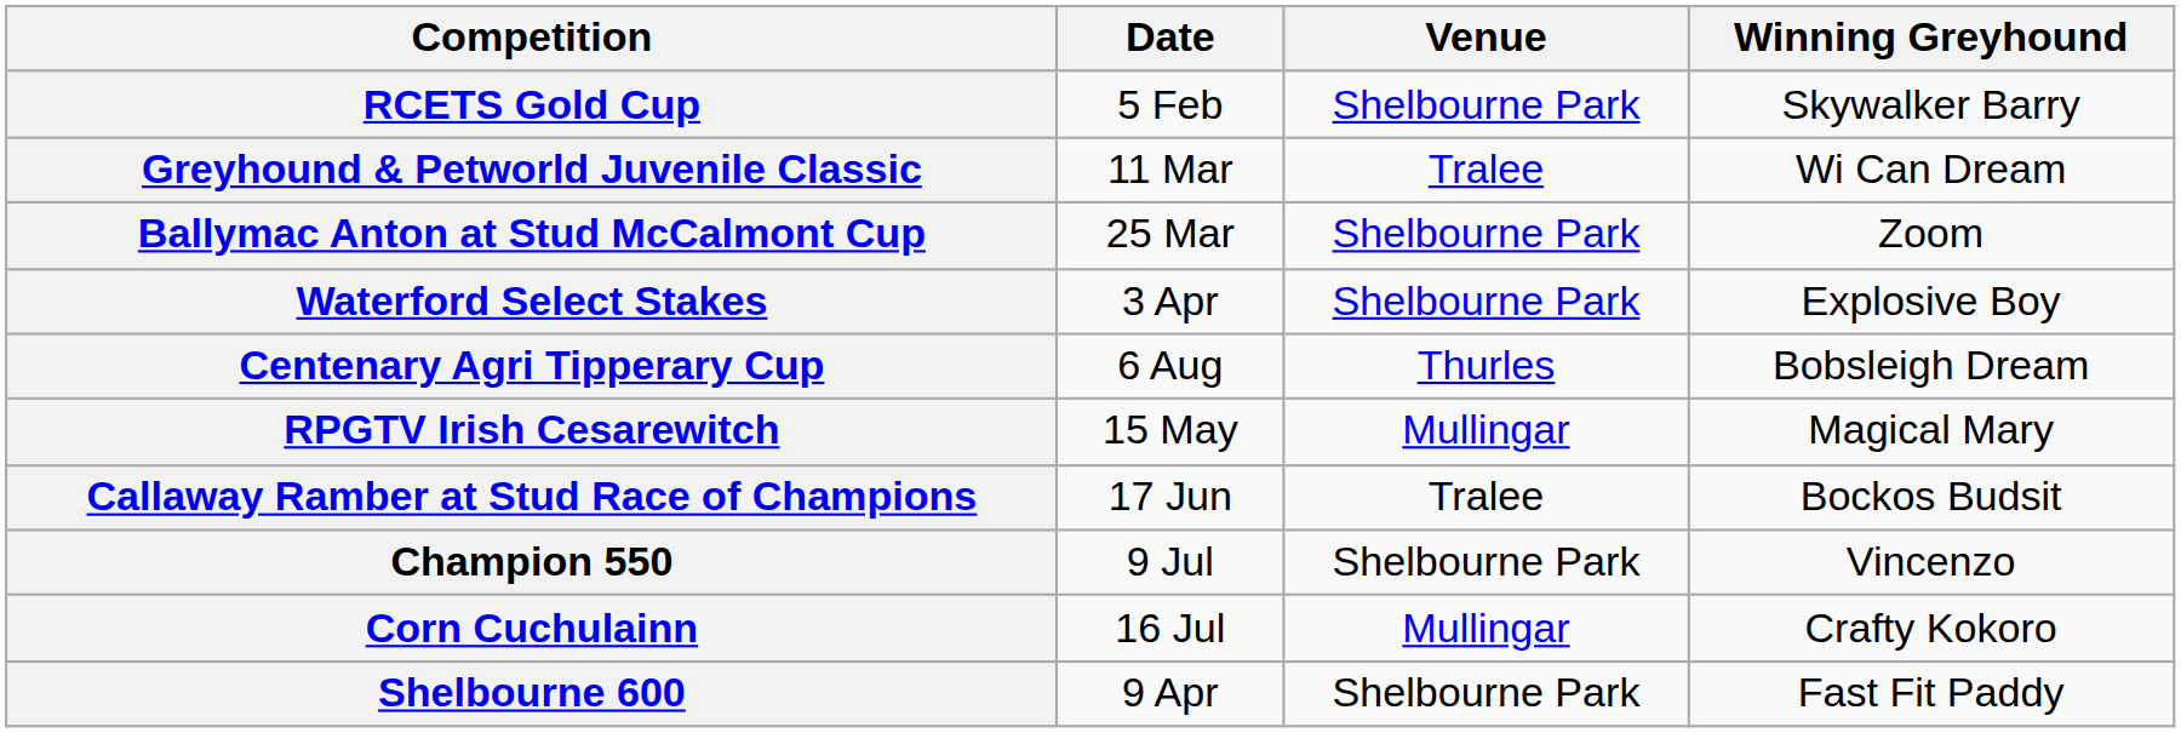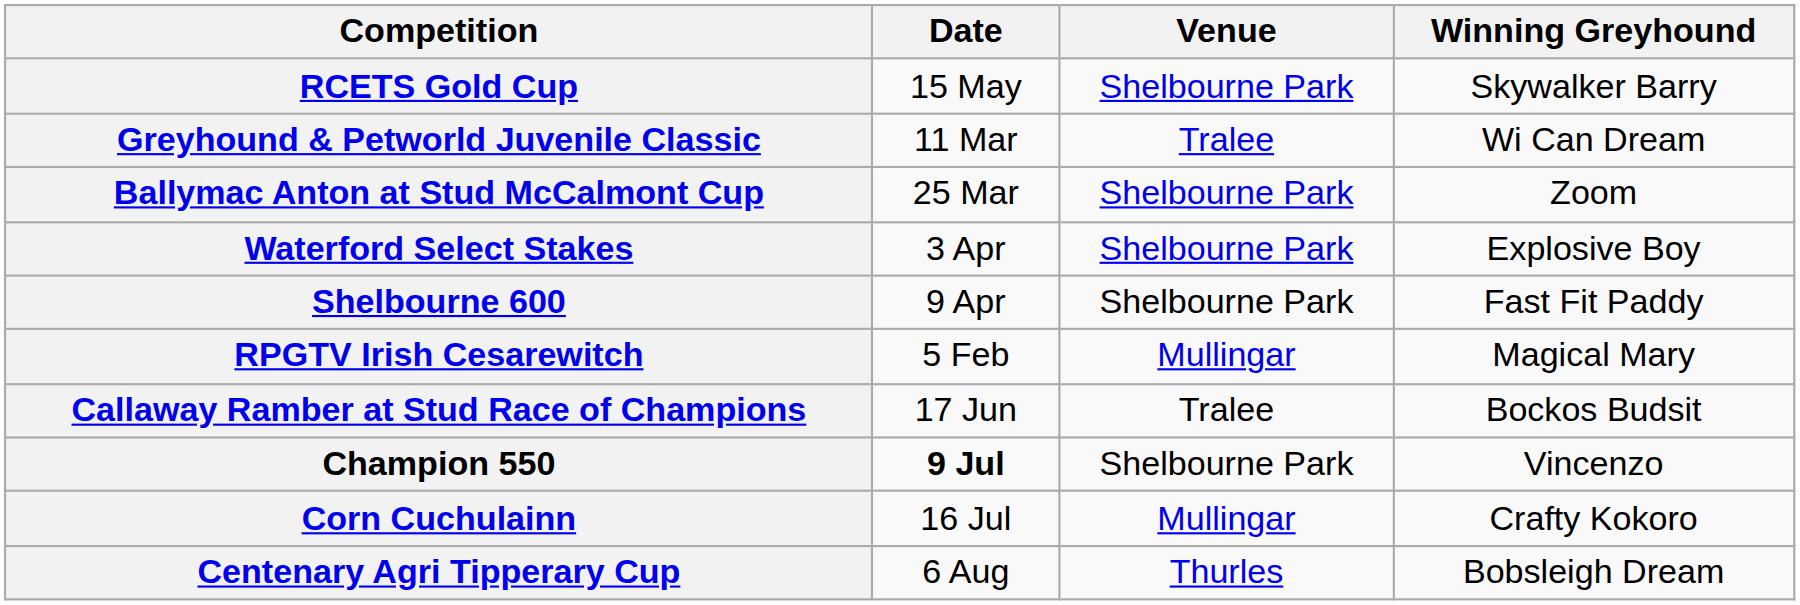RCETS Gold Cup | Date: 5 Feb -> 15 May
rows swapped: Shelbourne 600 <-> Centenary Agri Tipperary Cup
RPGTV Irish Cesarewitch | Date: 15 May -> 5 Feb
Champion 550 | Date: normal -> bold
